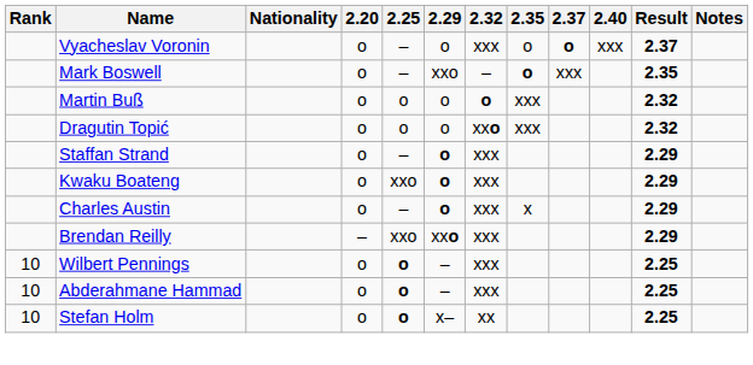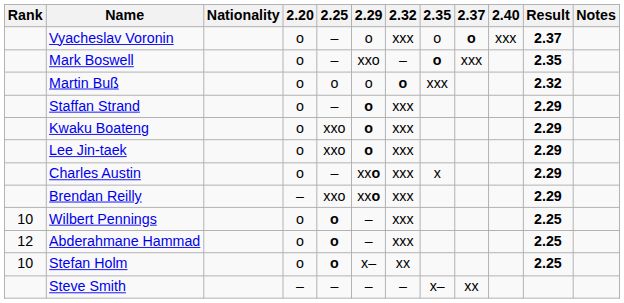- row: Dragutin Topić | o | o | o | xxo | xxx | 2.32
+ row: Lee Jin-taek | o | xxo | o | xxx | 2.29
Charles Austin | 2.29: o -> xxo
Abderahmane Hammad | Rank: 10 -> 12
+ row: Steve Smith | – | – | – | – | x– | xx
